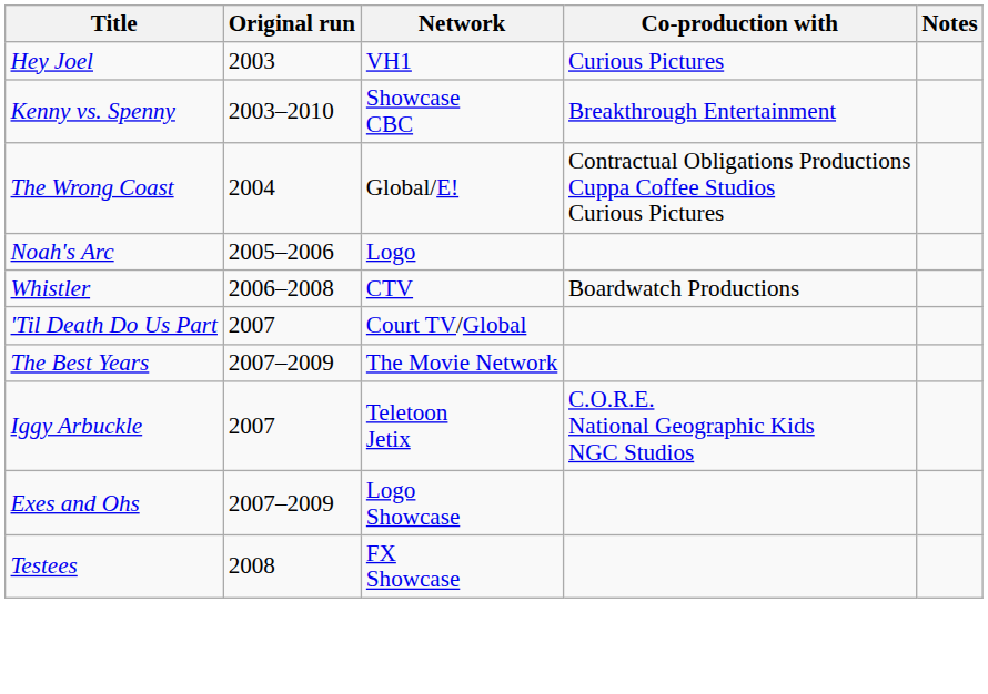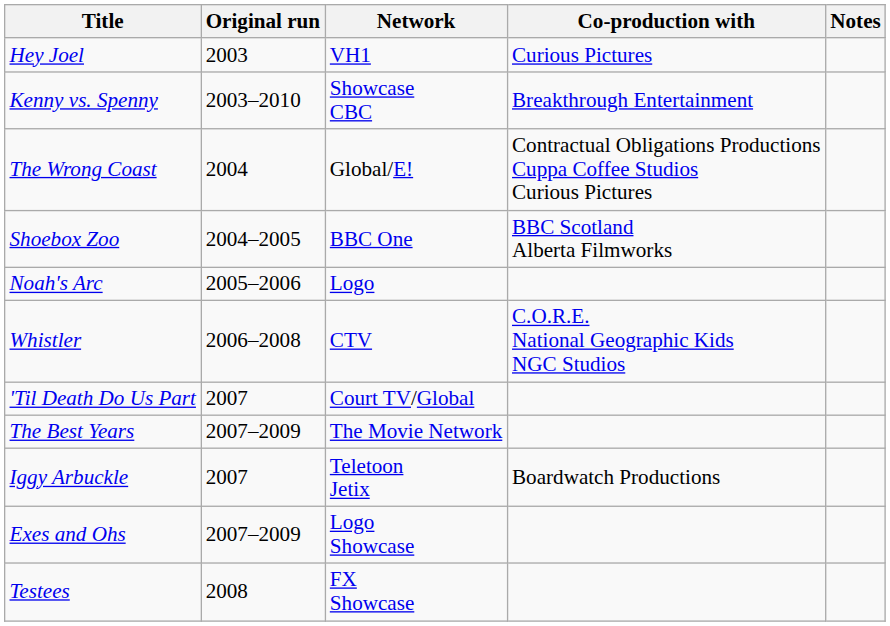+ row: Shoebox Zoo | 2004–2005 | BBC One | BBC Scotland Alberta Filmworks
Whistler | Co-production with: Boardwatch Productions -> C.O.R.E. National Geographic Kids NGC Studios
Iggy Arbuckle | Co-production with: C.O.R.E. National Geographic Kids NGC Studios -> Boardwatch Productions
